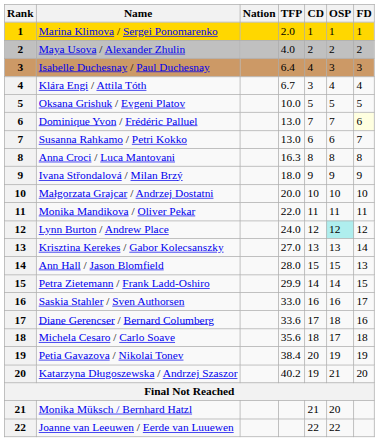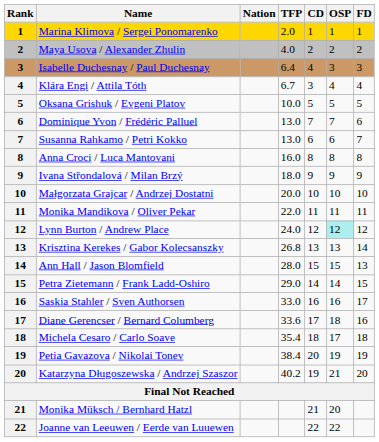Dominique Yvon / Frédéric Palluel | FD: lightyellow background -> no background
Anna Croci / Luca Mantovani | TFP: 16.3 -> 16.0
Krisztina Kerekes / Gabor Kolecsanszky | TFP: 27.0 -> 26.8
Petra Zietemann / Frank Ladd-Oshiro | TFP: 29.9 -> 29.0
Michela Cesaro / Carlo Soave | TFP: 35.6 -> 35.4
